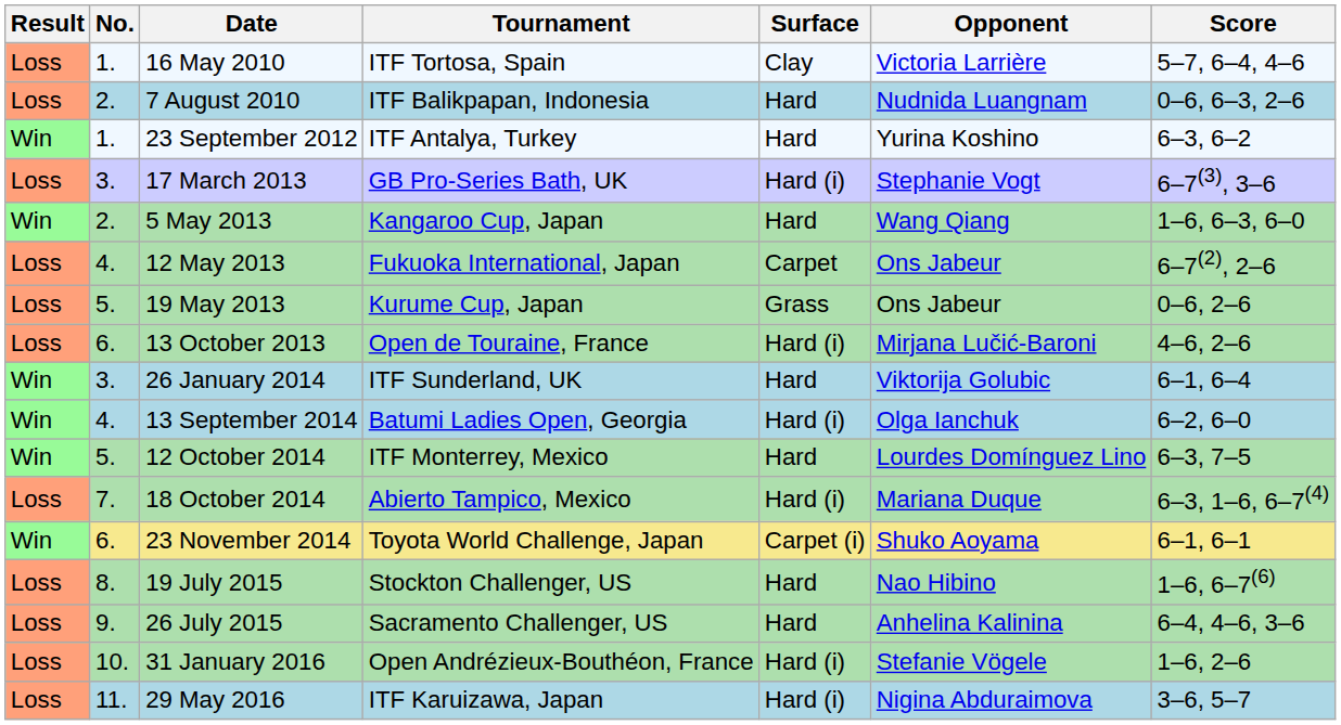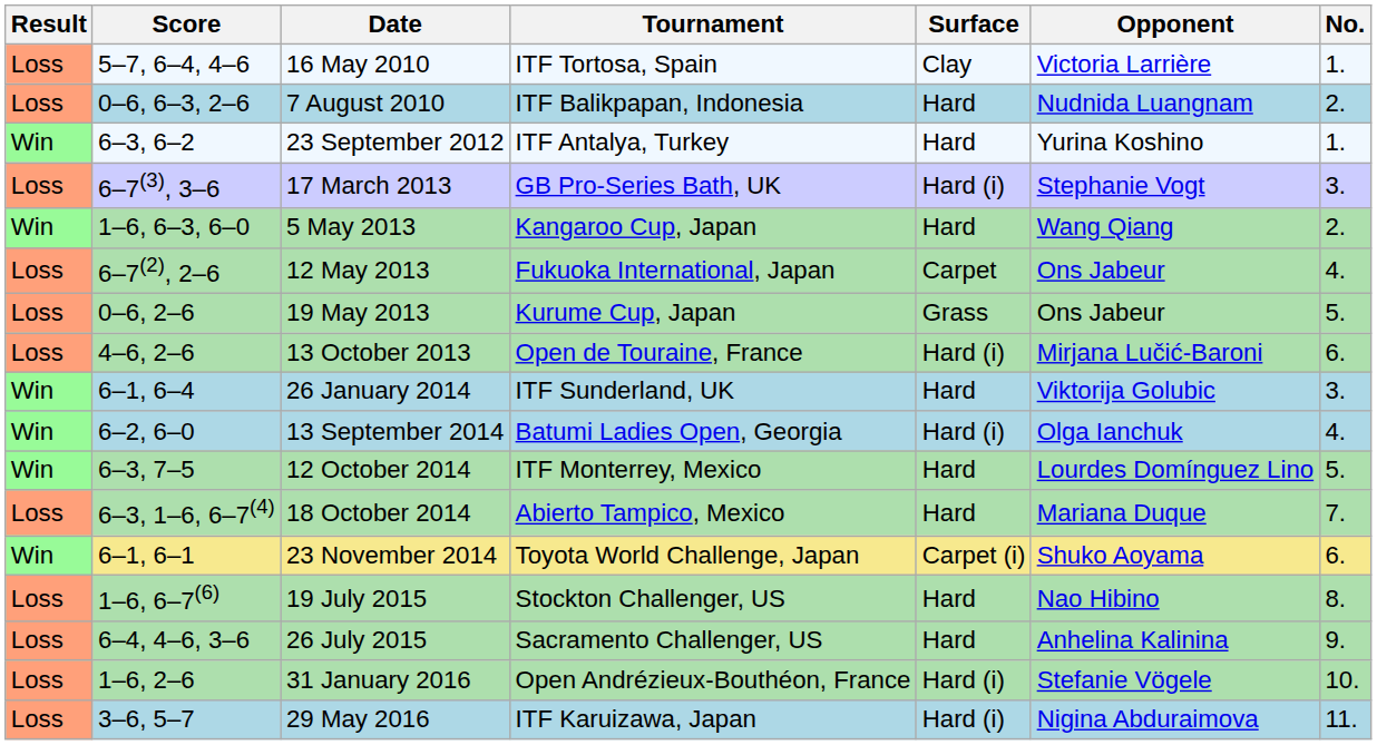columns swapped: No. <-> Score
18 October 2014 | Surface: Hard (i) -> Hard
